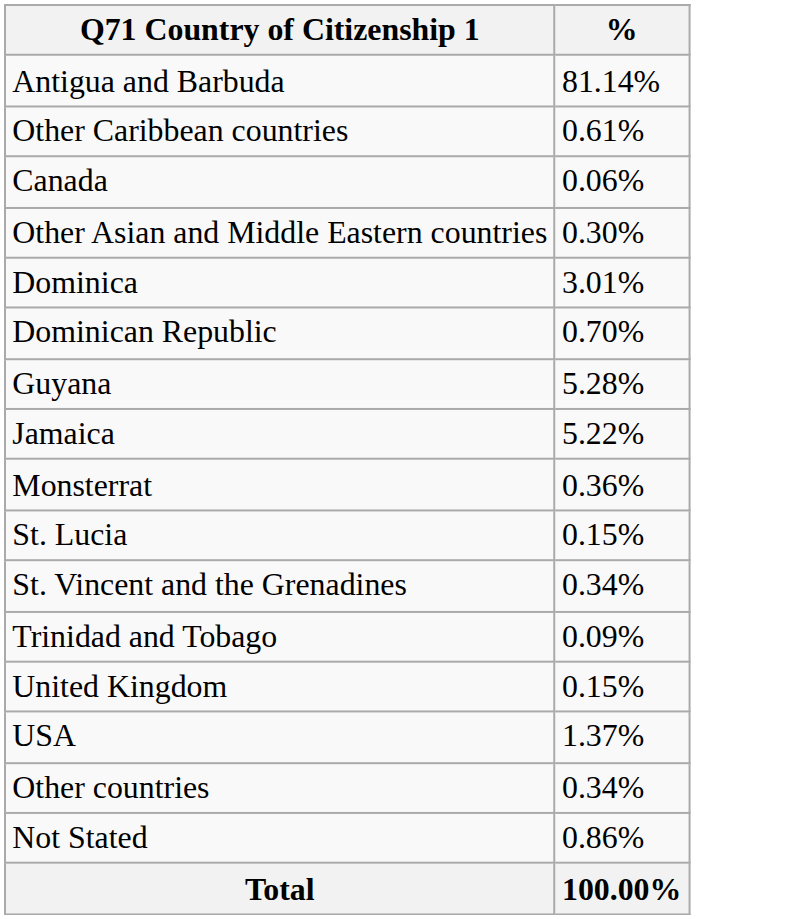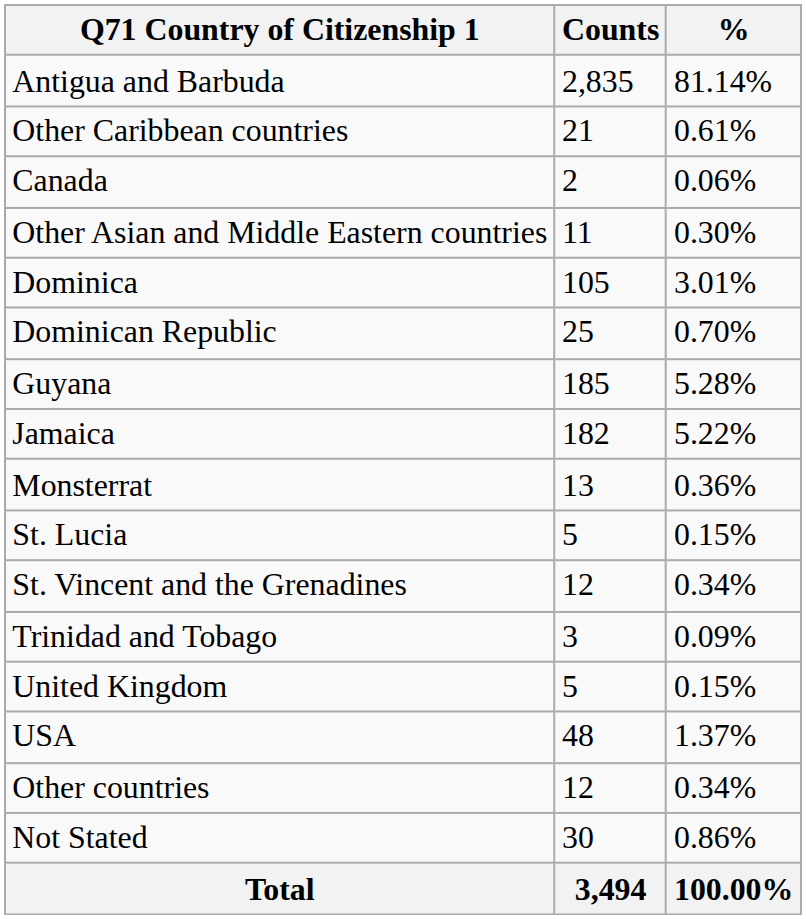+ column: Counts | 2,835 | 21 | 2 | 11 | 105 | 25 | 185 | 182 | 13 | 5 | 12 | 3 | 5 | 48 | 12 | 30 | 3,494
